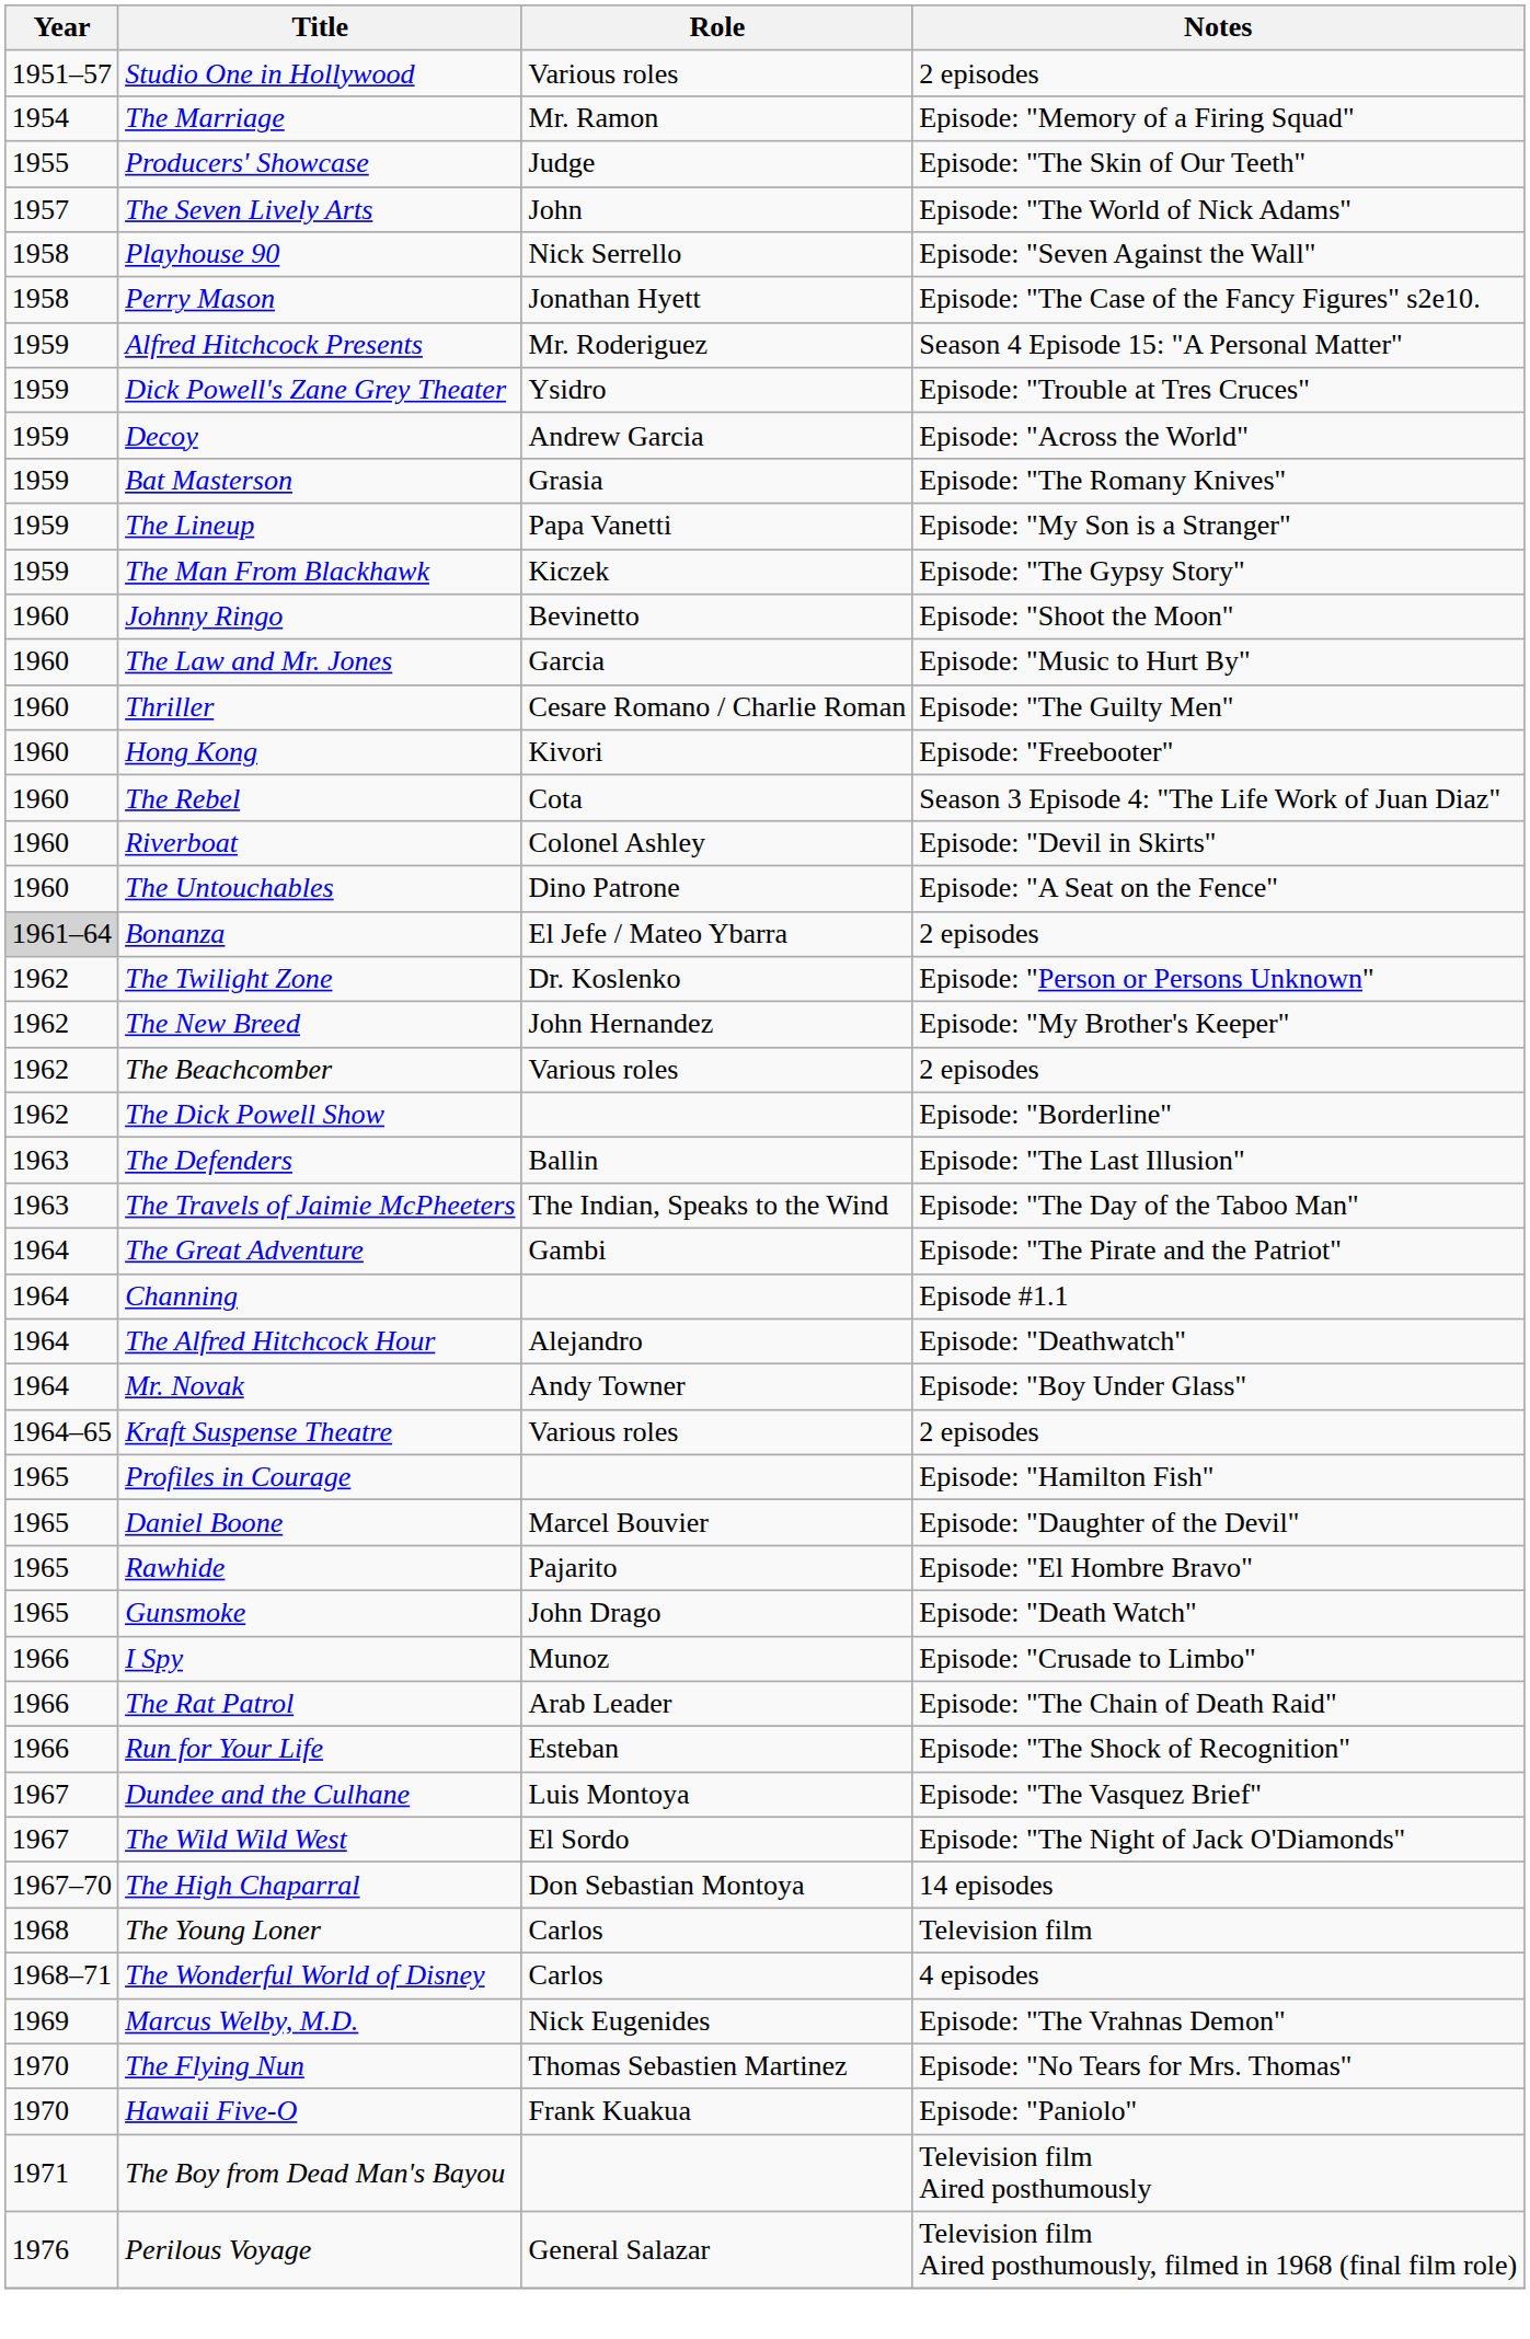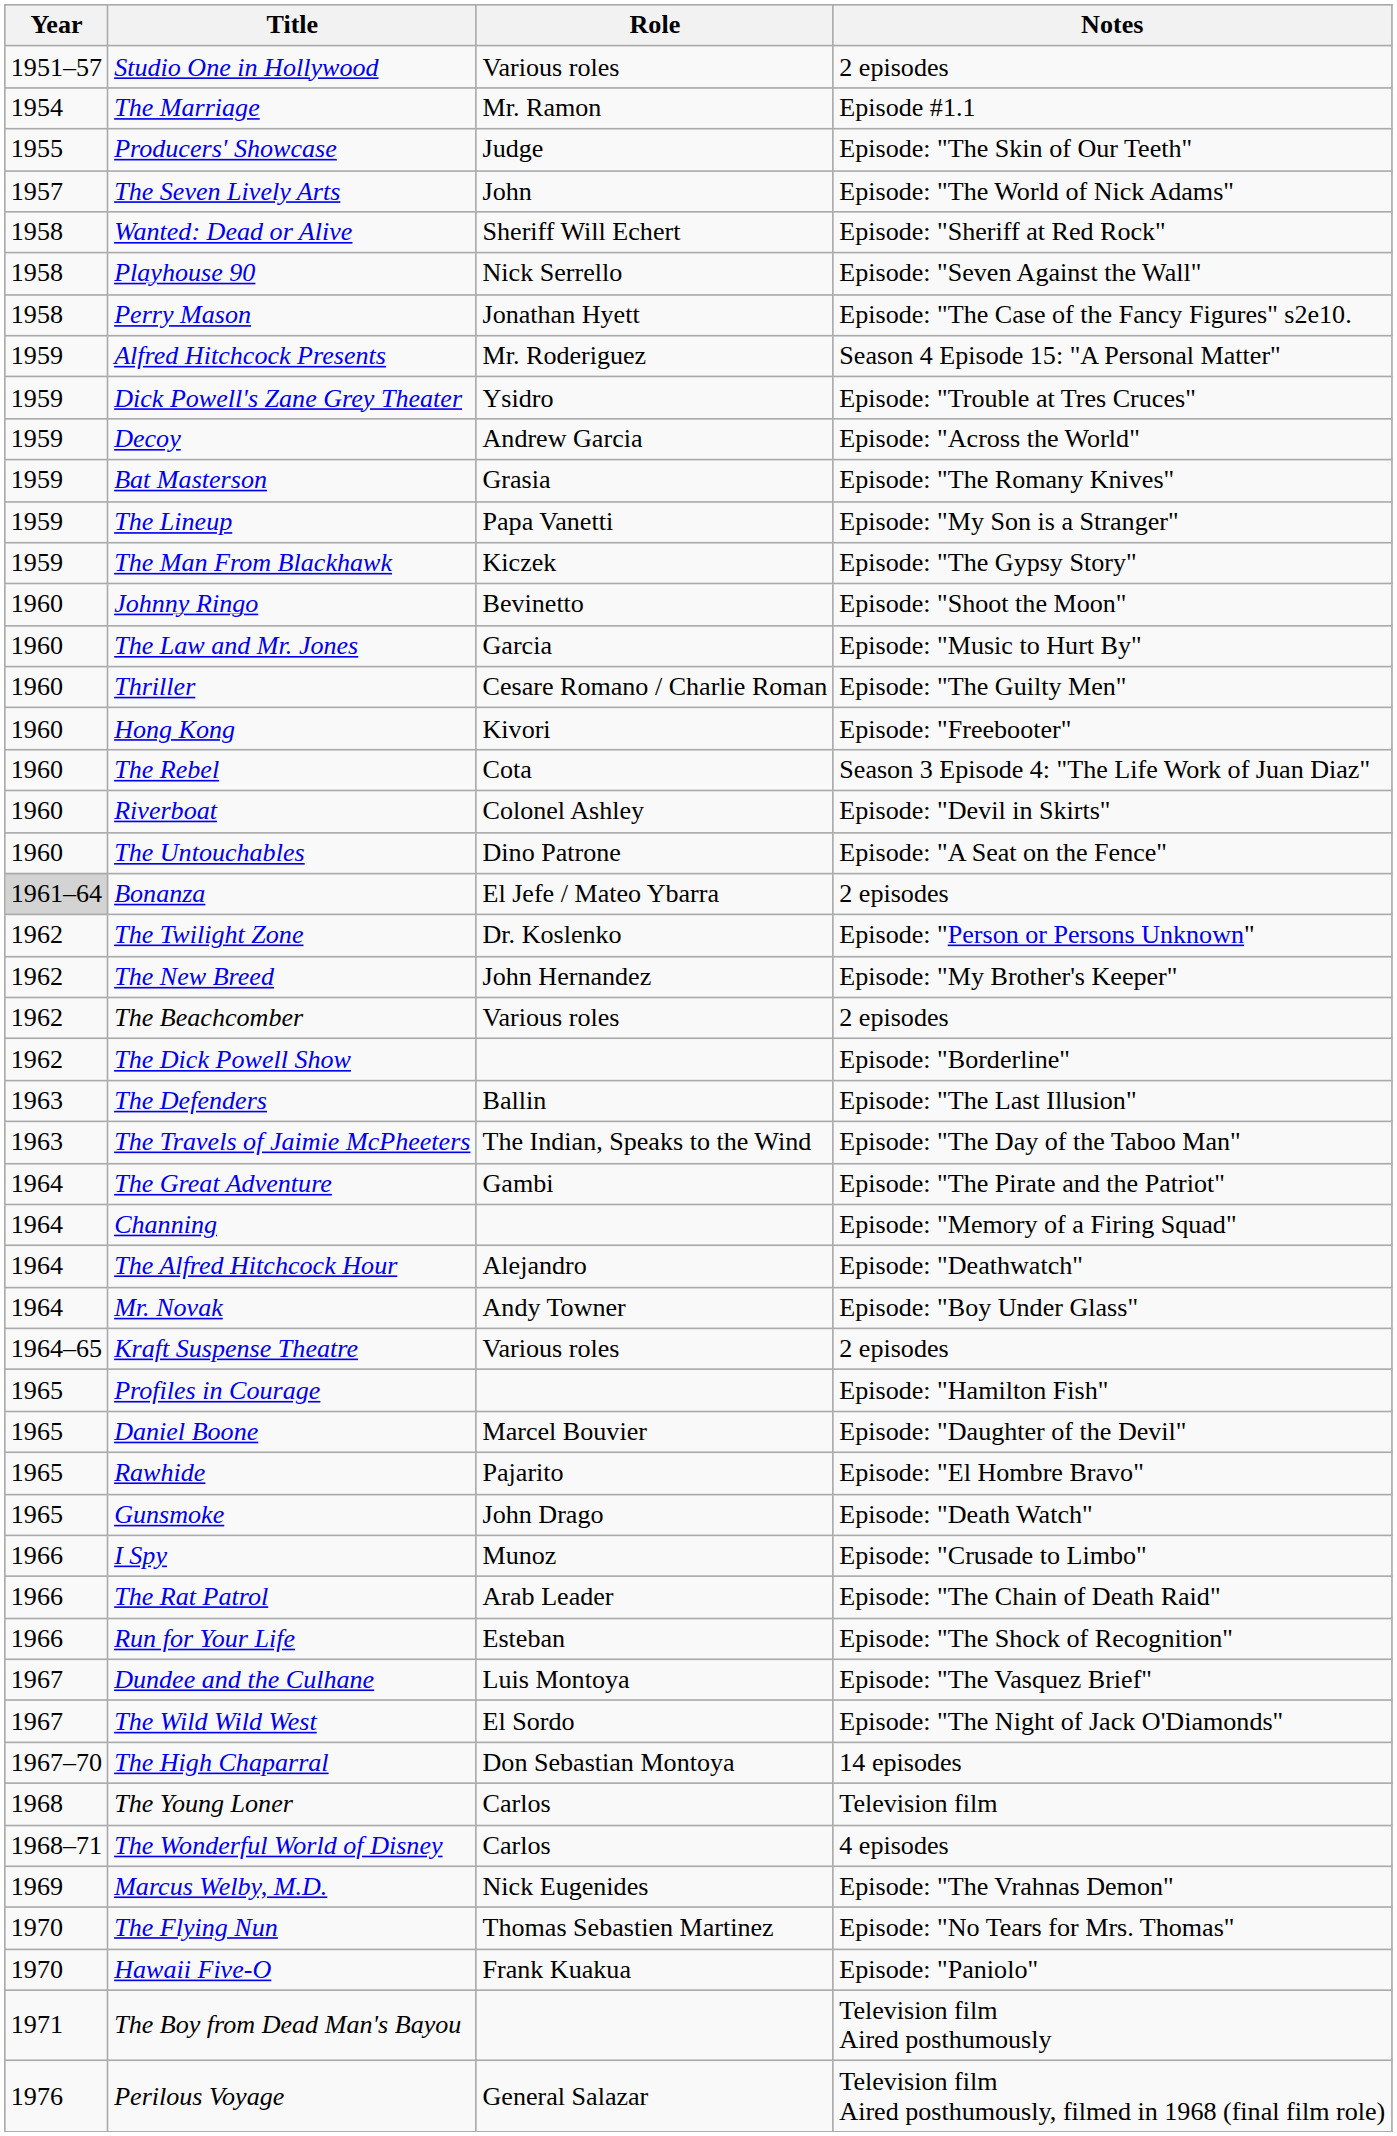The Marriage | Notes: Episode: "Memory of a Firing Squad" -> Episode #1.1
+ row: 1958 | Wanted: Dead or Alive | Sheriff Will Echert | Episode: "Sheriff at Red Rock"
Channing | Notes: Episode #1.1 -> Episode: "Memory of a Firing Squad"
